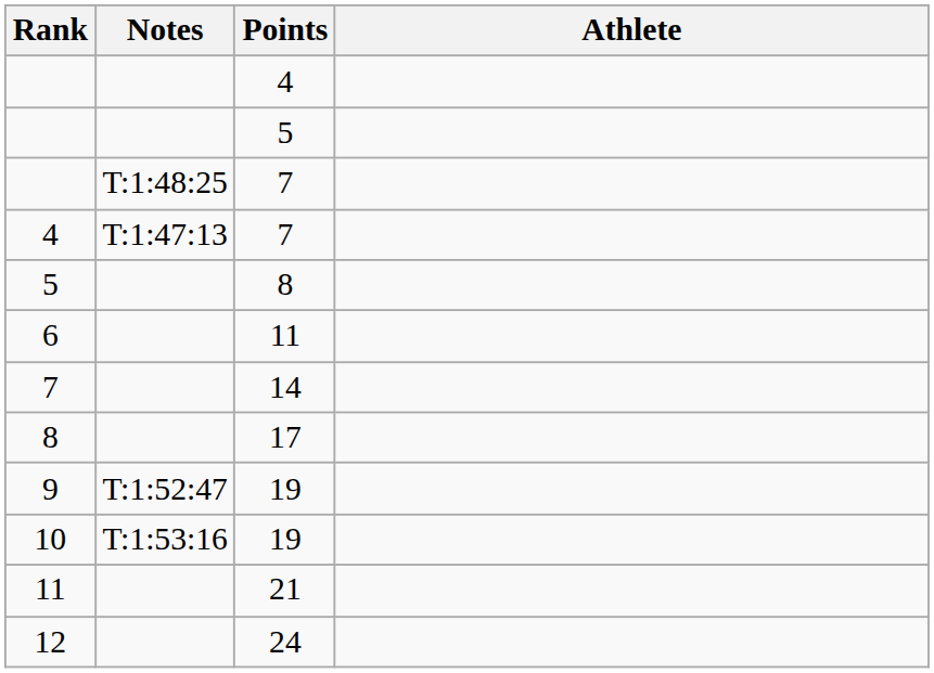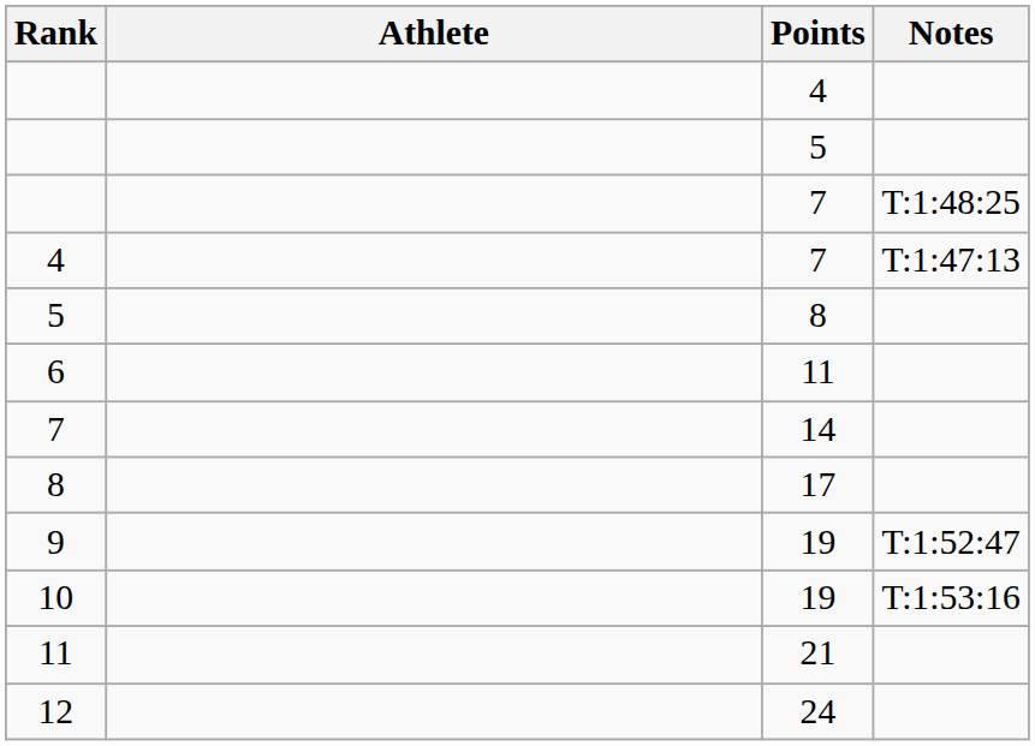columns swapped: Athlete <-> Notes
